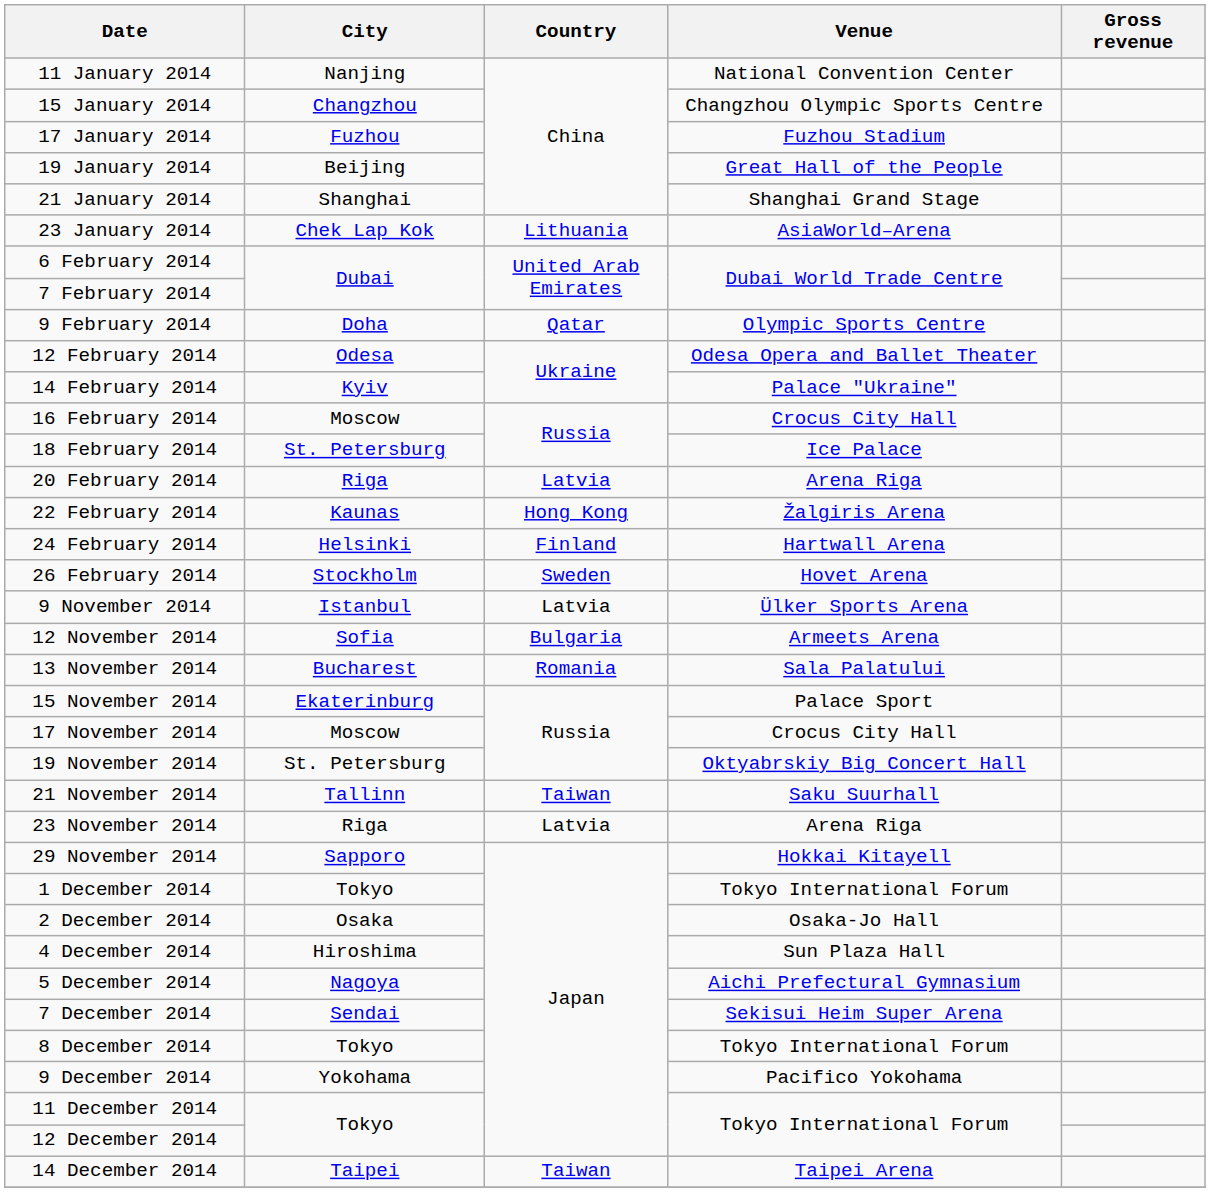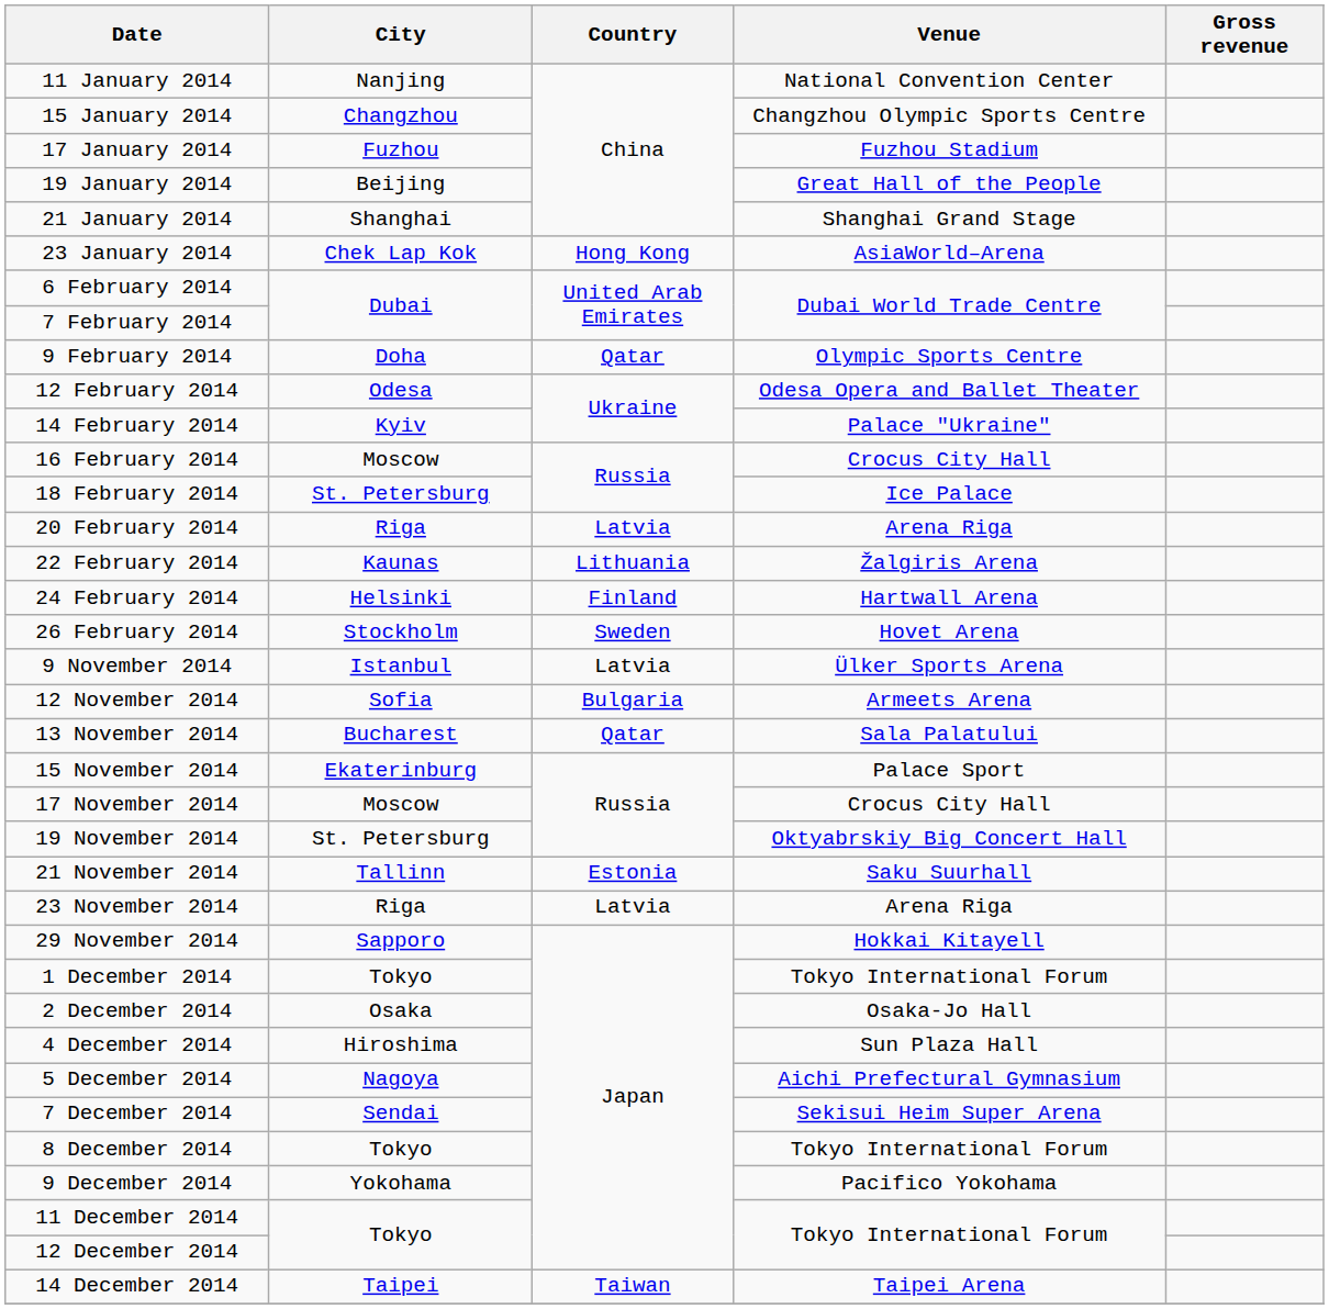23 January 2014 | Country: Lithuania -> Hong Kong
22 February 2014 | Country: Hong Kong -> Lithuania
13 November 2014 | Country: Romania -> Qatar
21 November 2014 | Country: Taiwan -> Estonia
